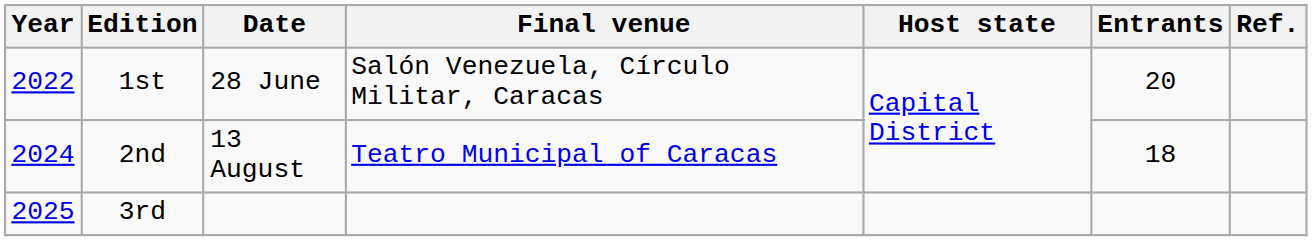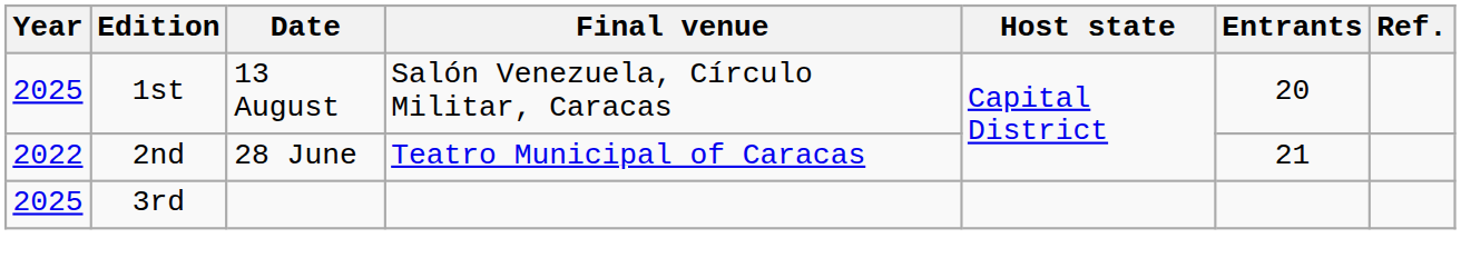1st | Year: 2022 -> 2025
1st | Date: 28 June -> 13 August
2nd | Year: 2024 -> 2022
2nd | Date: 13 August -> 28 June
2nd | Entrants: 18 -> 21
